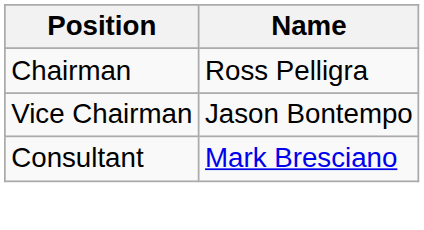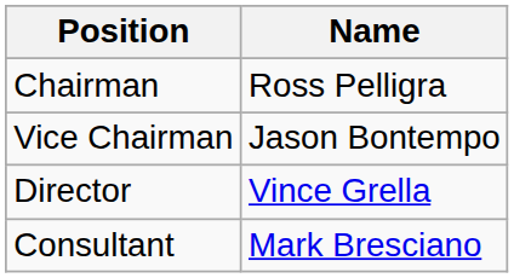+ row: Director | Vince Grella
